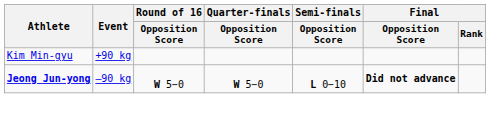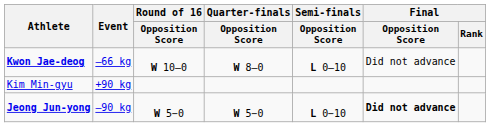+ row: Kwon Jae-deog | –66 kg | W 10–0 | W 8–0 | L 0–10 | Did not advance
